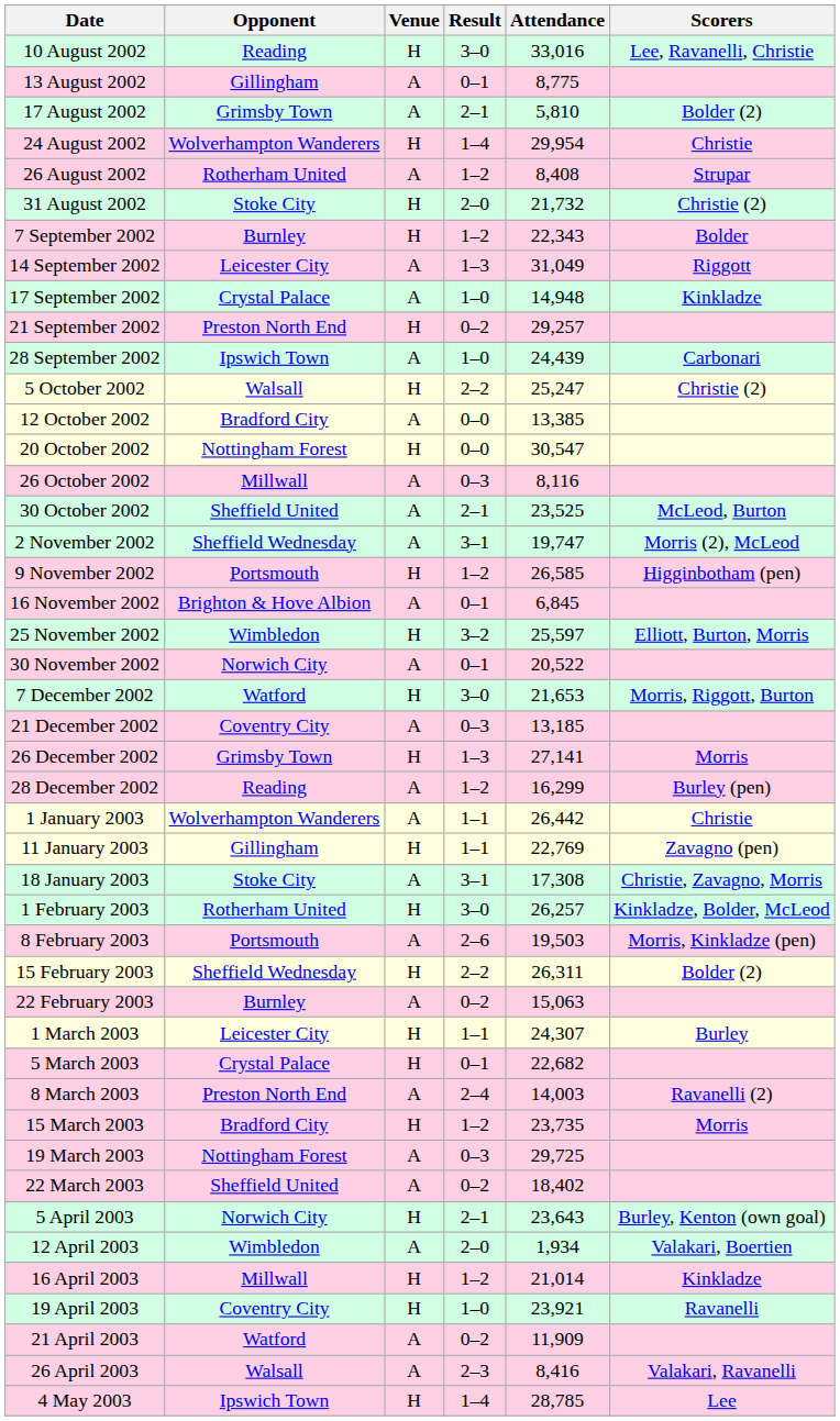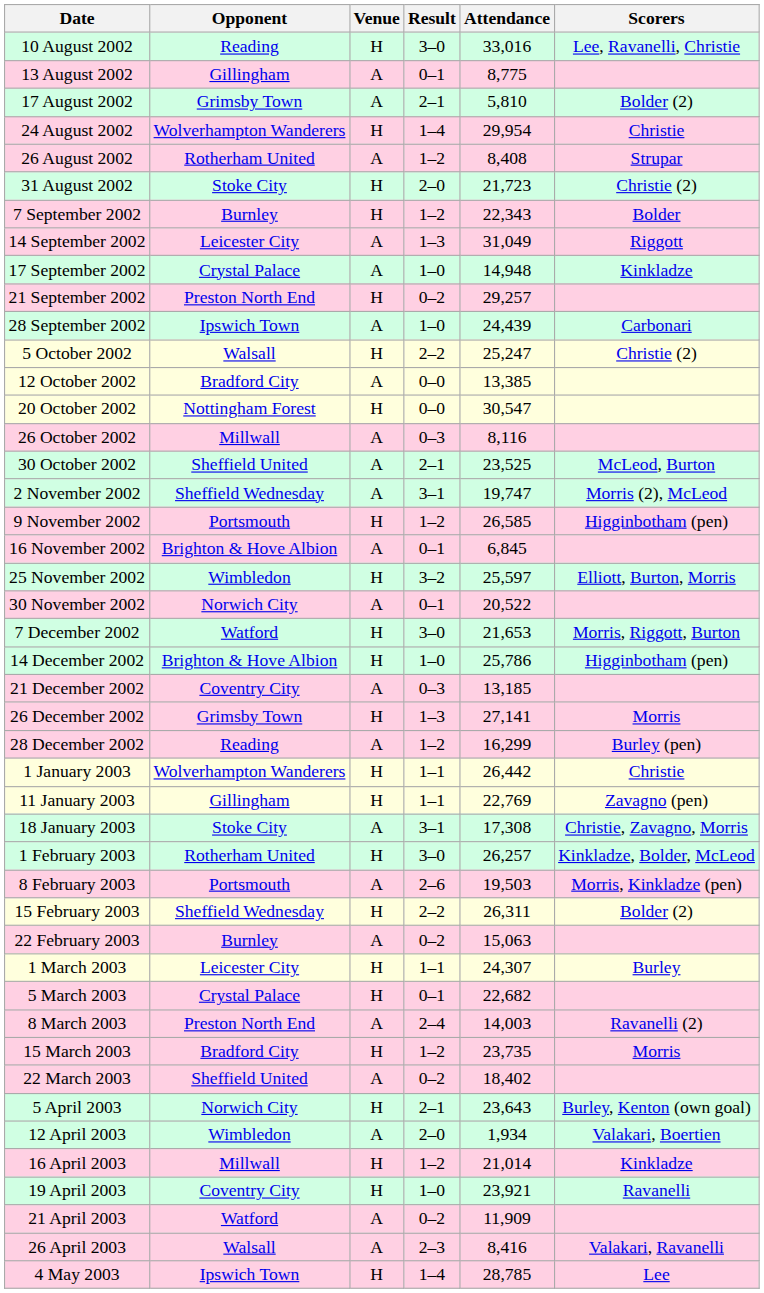31 August 2002 | Attendance: 21,732 -> 21,723
+ row: 14 December 2002 | Brighton & Hove Albion | H | 1–0 | 25,786 | Higginbotham (pen)
1 January 2003 | Venue: A -> H
- row: 19 March 2003 | Nottingham Forest | A | 0–3 | 29,725
